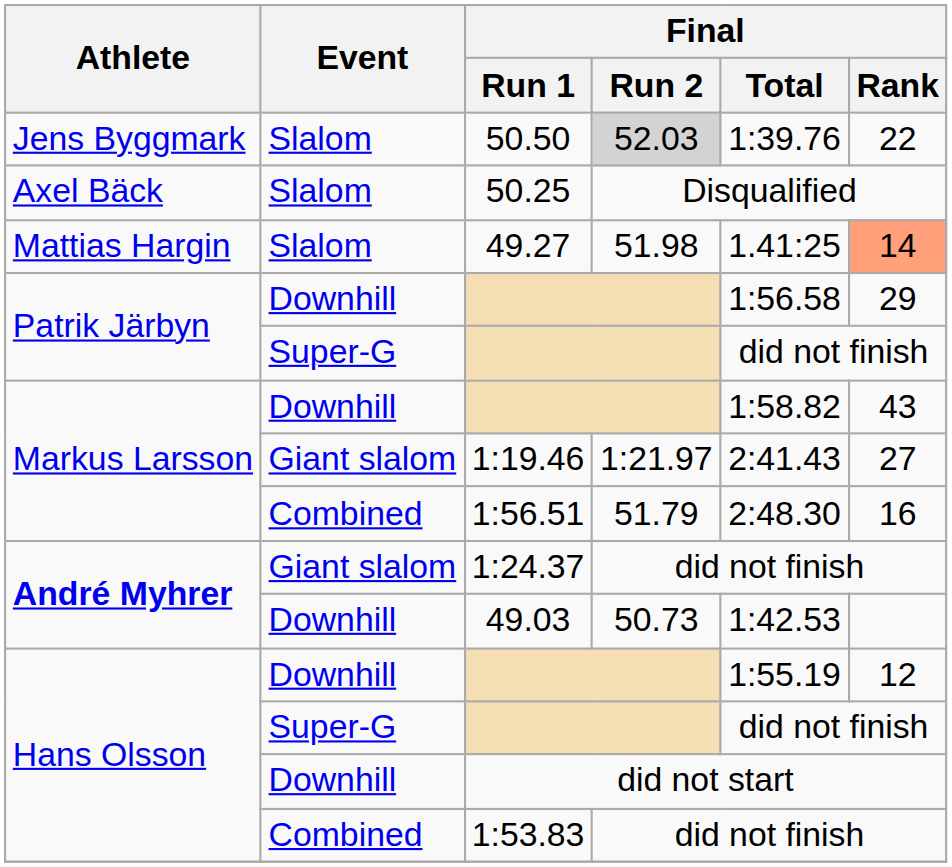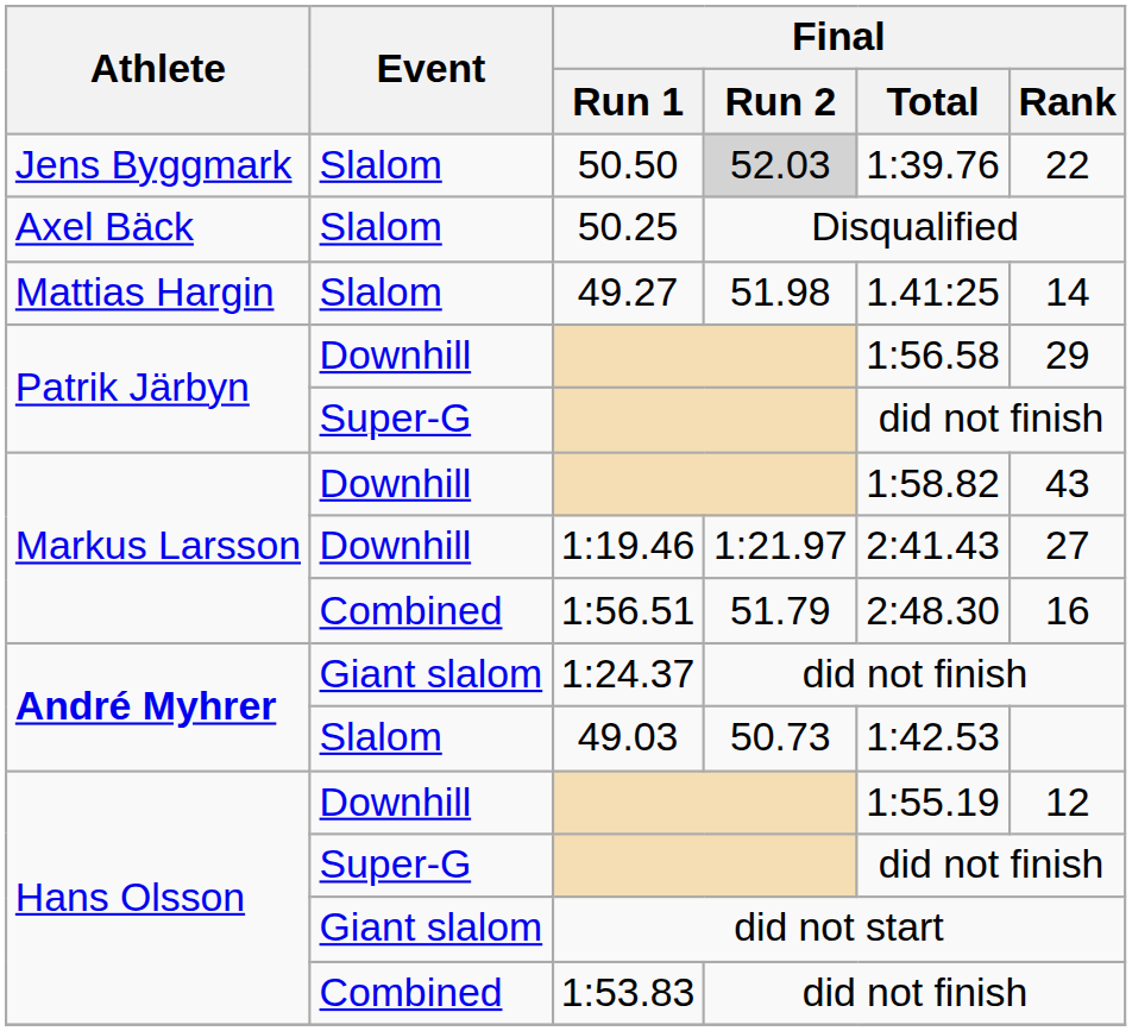49.27 | Final / Rank: lightsalmon background -> no background
1:19.46 | Event: Giant slalom -> Downhill
49.03 | Event: Downhill -> Slalom
did not start | Event: Downhill -> Giant slalom
